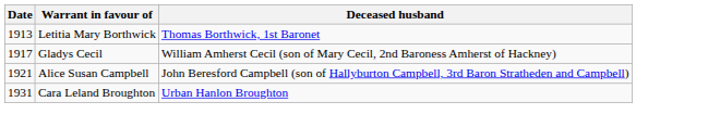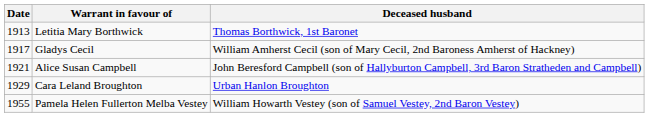Cara Leland Broughton | Date: 1931 -> 1929
+ row: 1955 | Pamela Helen Fullerton Melba Vestey | William Howarth Vestey (son of Samuel Vestey, 2nd Baron Vestey)
